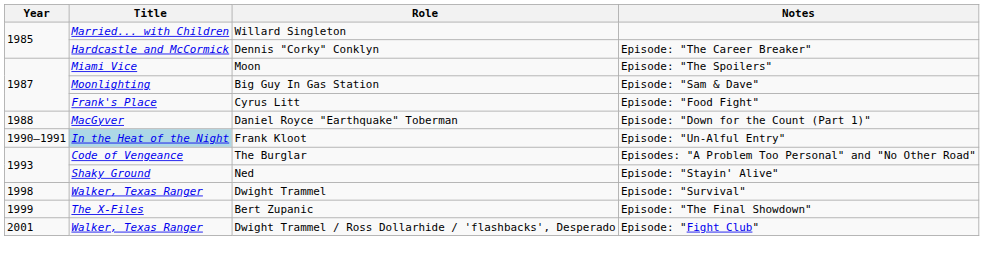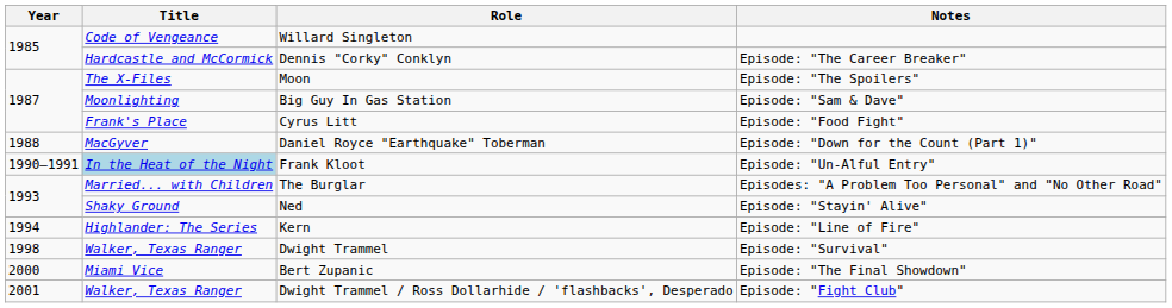Willard Singleton | Title: Married... with Children -> Code of Vengeance
Moon | Title: Miami Vice -> The X-Files
The Burglar | Title: Code of Vengeance -> Married... with Children
+ row: 1994 | Highlander: The Series | Kern | Episode: "Line of Fire"
Bert Zupanic | Year: 1999 -> 2000
Bert Zupanic | Title: The X-Files -> Miami Vice
